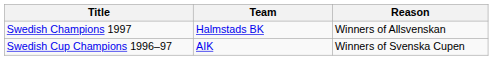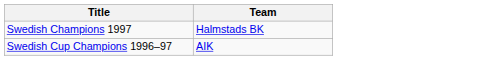- column: Reason | Winners of Allsvenskan | Winners of Svenska Cupen
